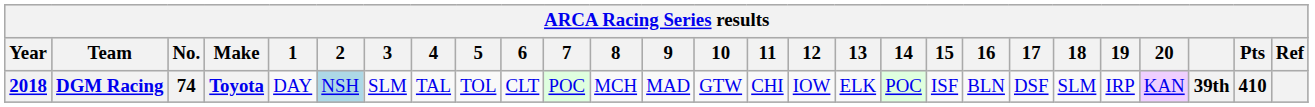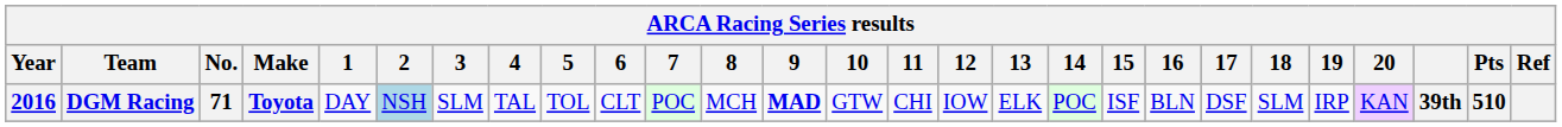DGM Racing | Year: 2018 -> 2016
DGM Racing | No.: 74 -> 71
DGM Racing | 9: normal -> bold
DGM Racing | Pts: 410 -> 510
